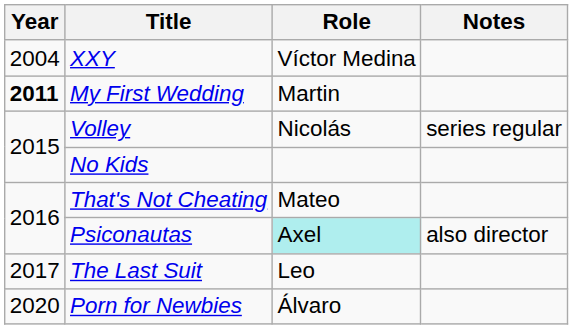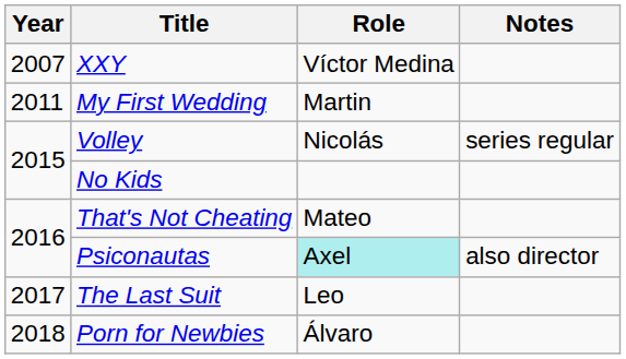XXY | Year: 2004 -> 2007
My First Wedding | Year: bold -> normal
Porn for Newbies | Year: 2020 -> 2018
